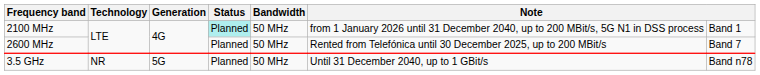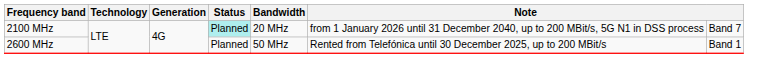2100 MHz | Bandwidth: 50 MHz -> 20 MHz
2100 MHz | column 7: Band 1 -> Band 7
2600 MHz | column 7: Band 7 -> Band 1
- row: 3.5 GHz | NR | 5G | Planned | 50 MHz | Until 31 December 2040, up to 1 GBit/s | Band n78
